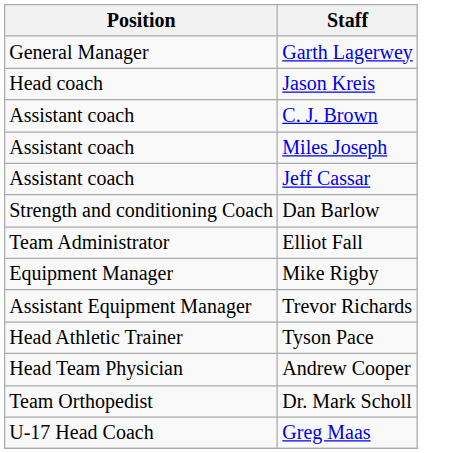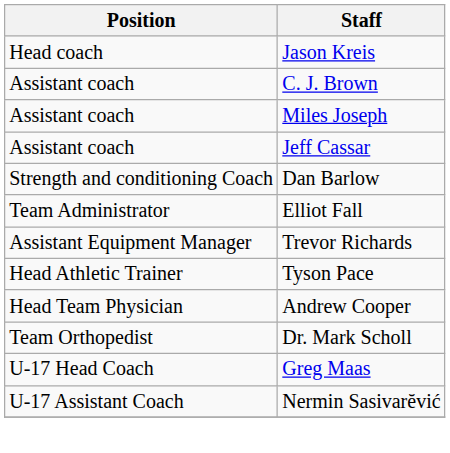- row: General Manager | Garth Lagerwey
- row: Equipment Manager | Mike Rigby
+ row: U-17 Assistant Coach | Nermin Sasivarĕvić
